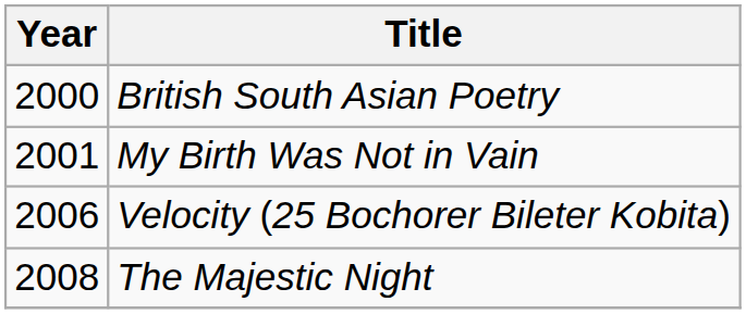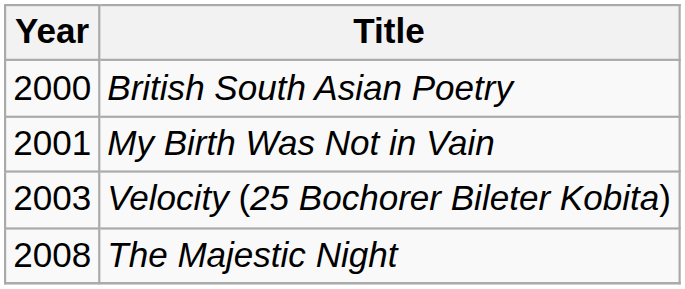Velocity (25 Bochorer Bileter Kobita) | Year: 2006 -> 2003
